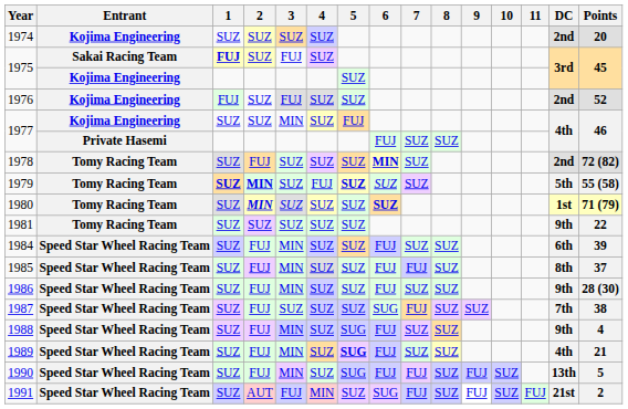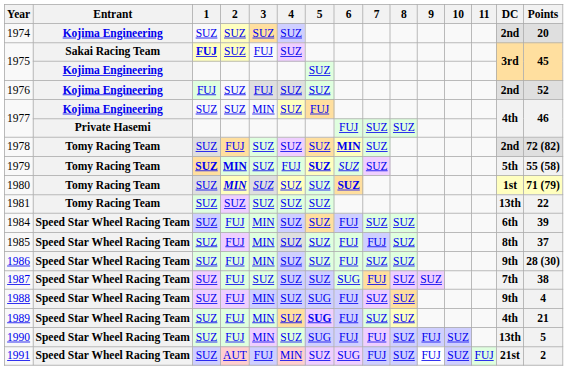1981 | DC: 9th -> 13th
